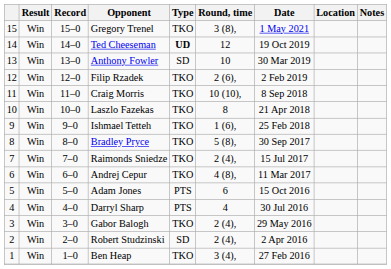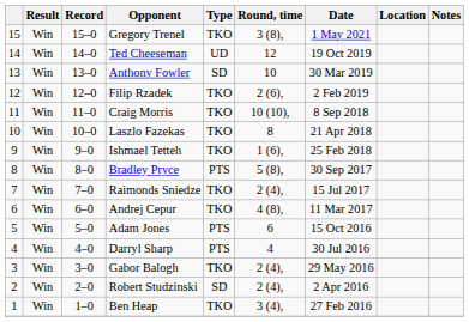Ted Cheeseman | Type: bold -> normal
Bradley Pryce | Type: TKO -> PTS
